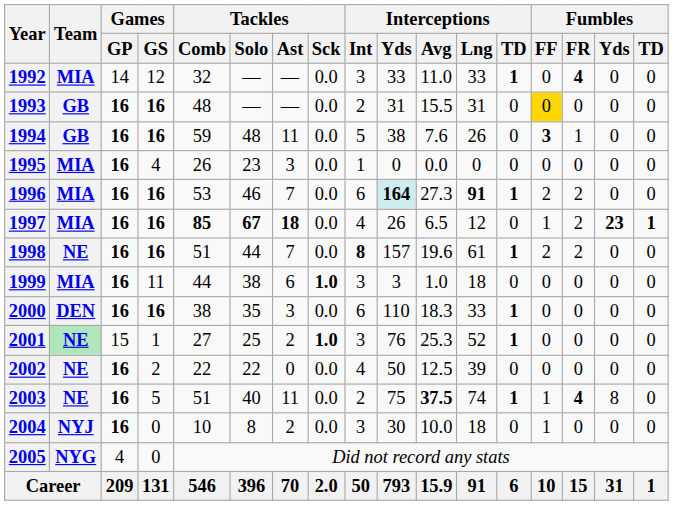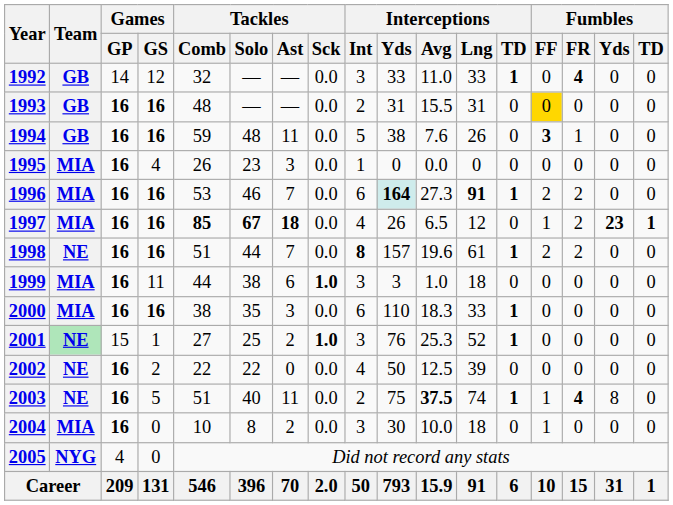1992 | Team: MIA -> GB
2000 | Team: DEN -> MIA
2004 | Team: NYJ -> MIA
